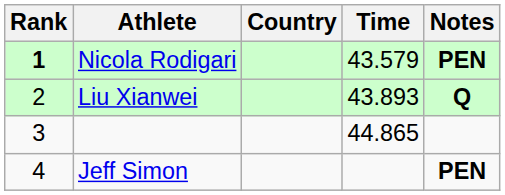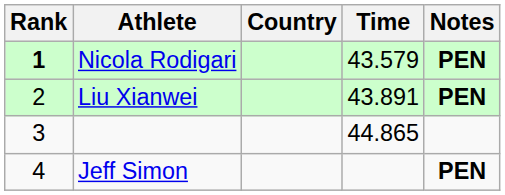Liu Xianwei | Time: 43.893 -> 43.891
Liu Xianwei | Notes: Q -> PEN
